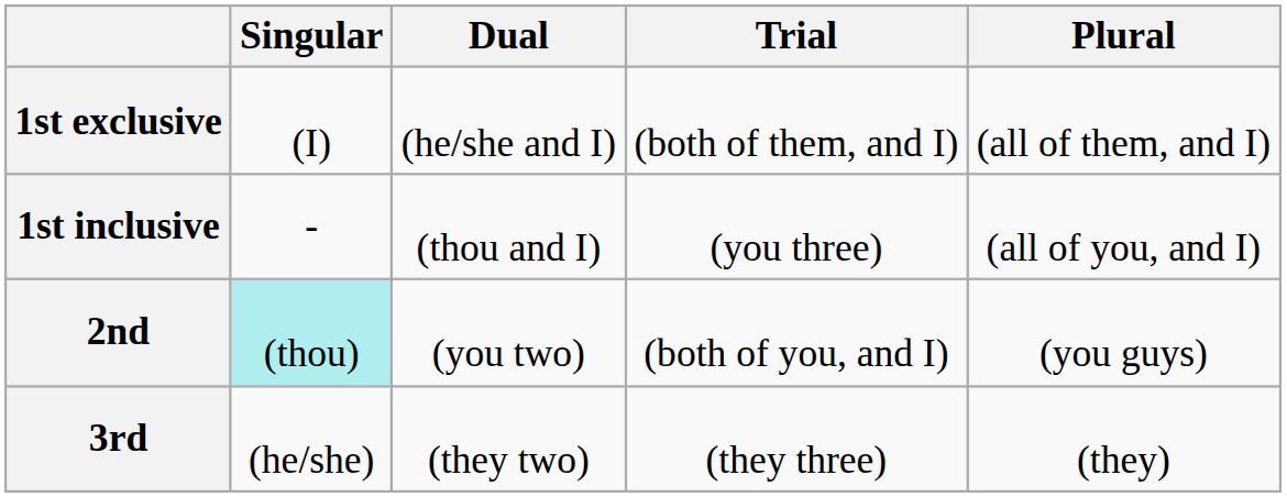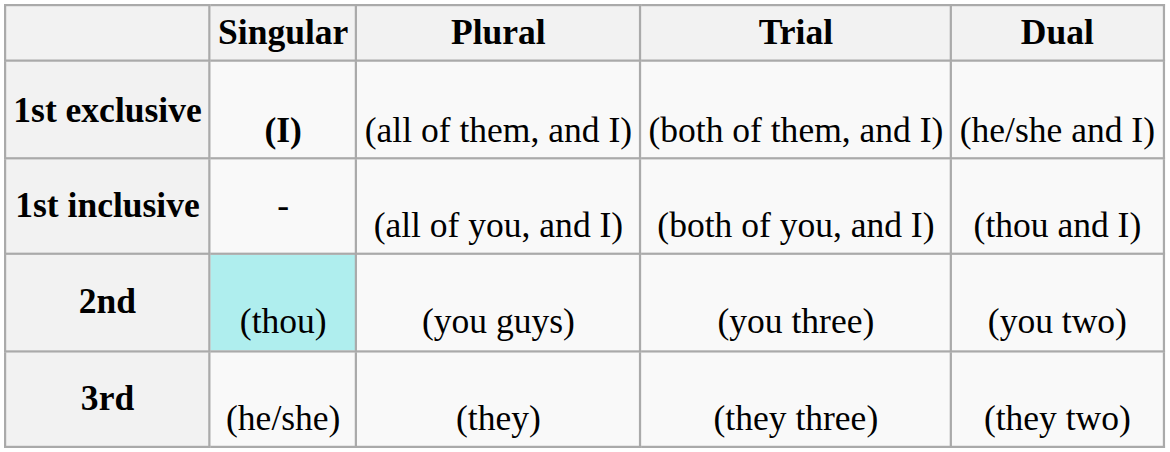columns swapped: Dual <-> Plural
1st exclusive | Singular: normal -> bold
1st inclusive | Trial: (you three) -> (both of you, and I)
2nd | Trial: (both of you, and I) -> (you three)
